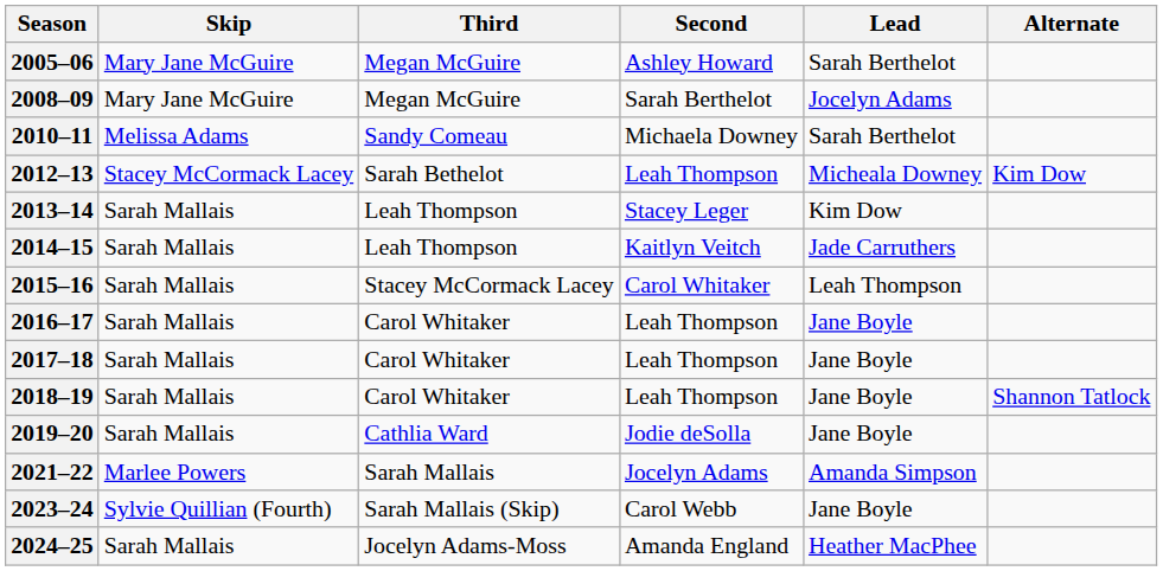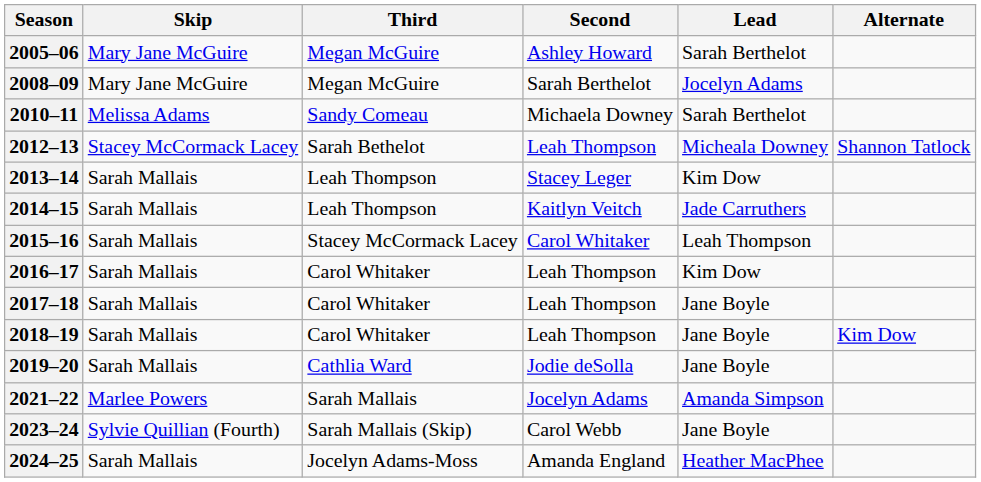2012–13 | Alternate: Kim Dow -> Shannon Tatlock
2016–17 | Lead: Jane Boyle -> Kim Dow
2018–19 | Alternate: Shannon Tatlock -> Kim Dow
